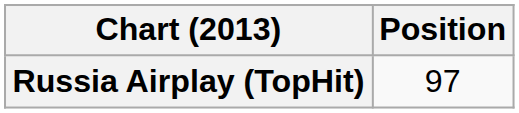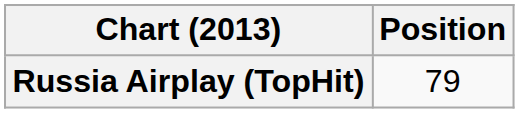Russia Airplay (TopHit) | Position: 97 -> 79
